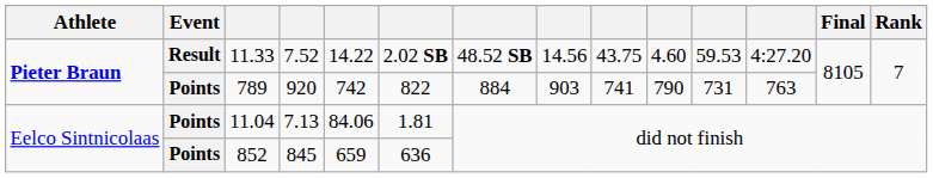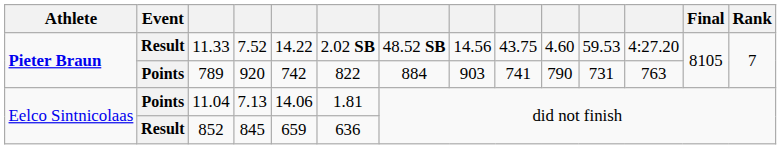11.04 | column 5: 84.06 -> 14.06
852 | Event: Points -> Result
